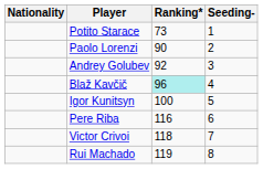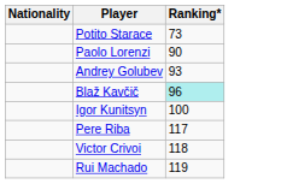- column: Seeding- | 1 | 2 | 3 | 4 | 5 | 6 | 7 | 8
Andrey Golubev | Ranking*: 92 -> 93
Pere Riba | Ranking*: 116 -> 117
